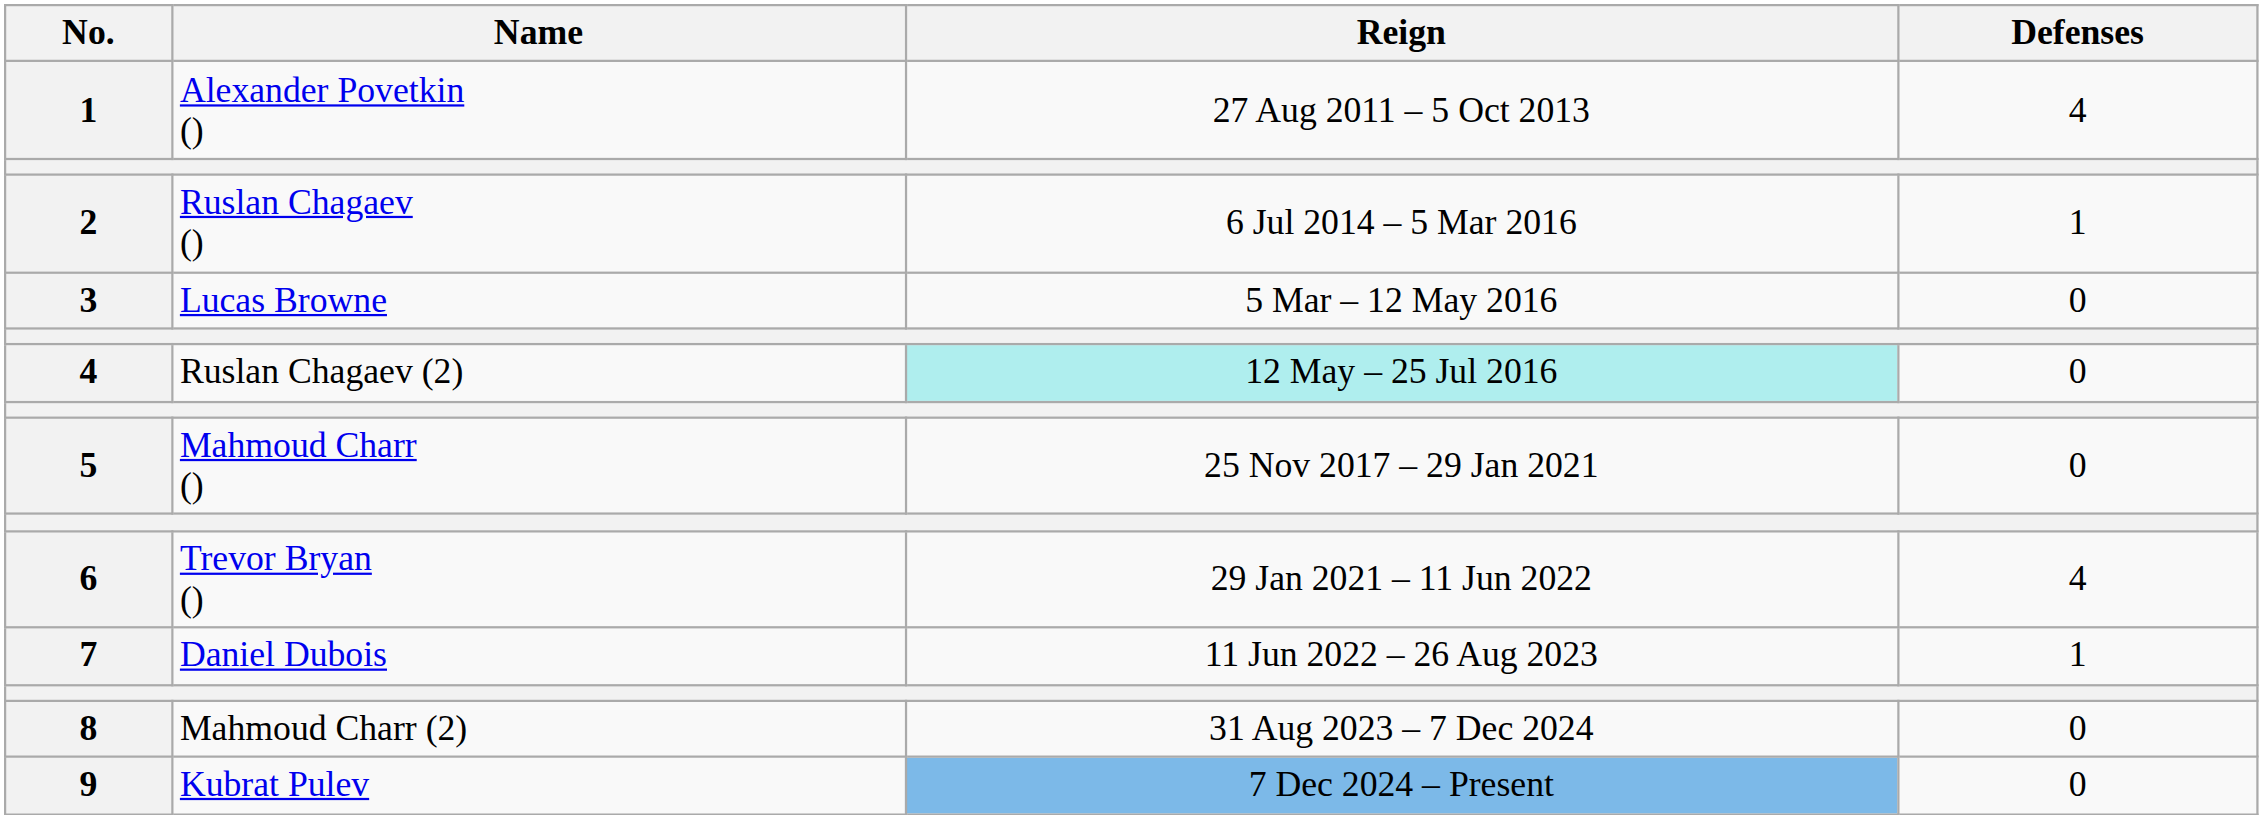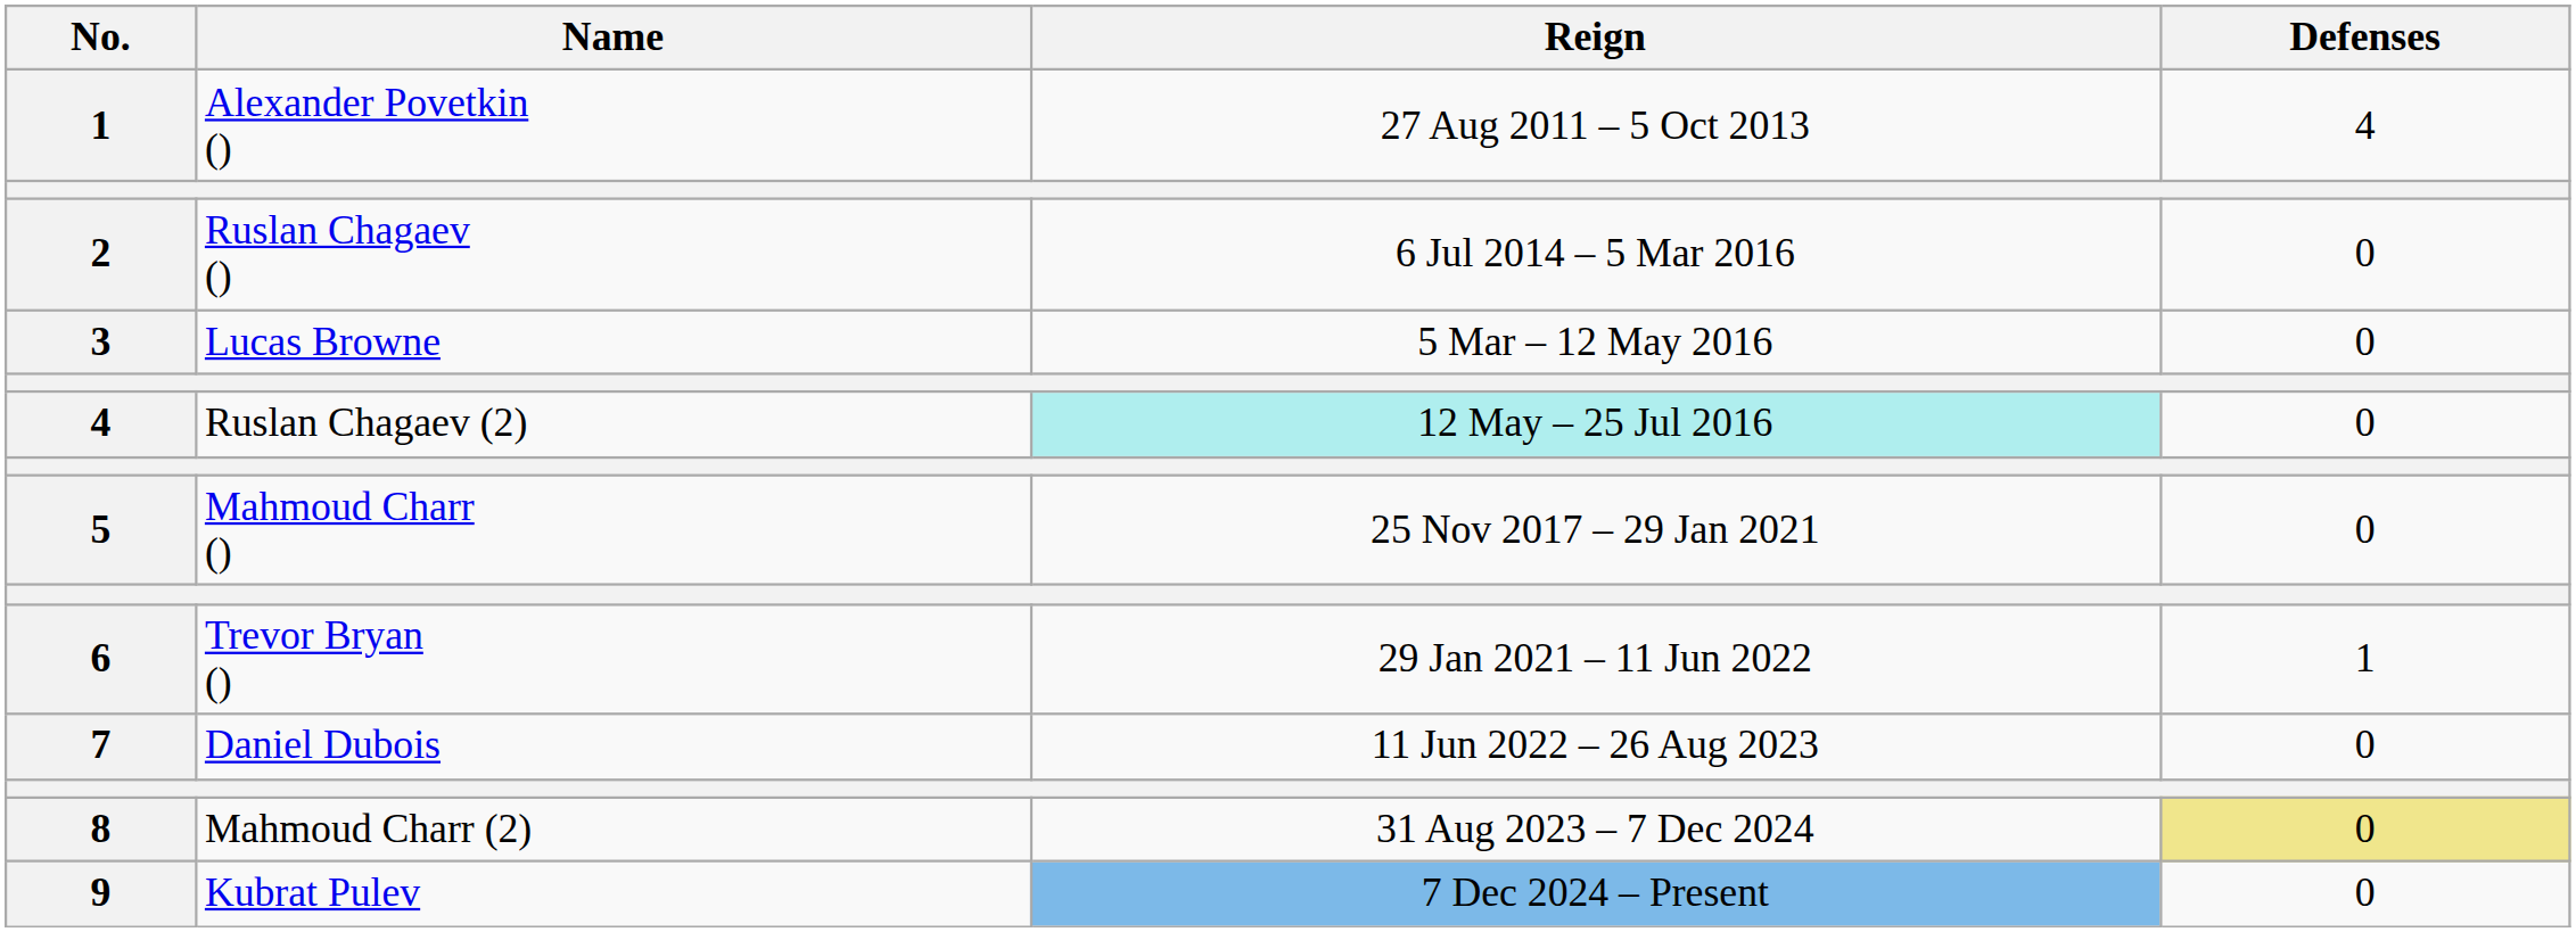Ruslan Chagaev () | Defenses: 1 -> 0
Trevor Bryan () | Defenses: 4 -> 1
Daniel Dubois | Defenses: 1 -> 0
Mahmoud Charr (2) | Defenses: no background -> khaki background
